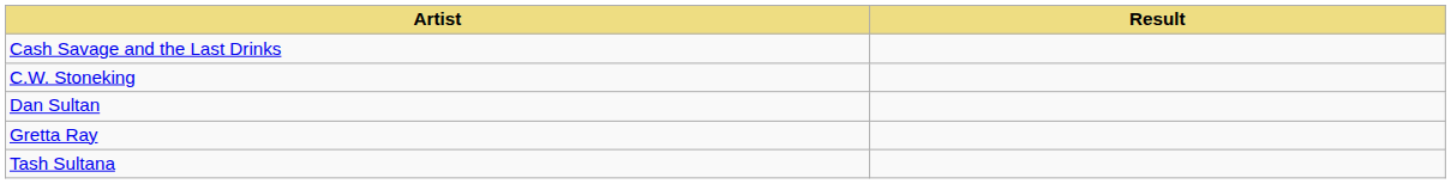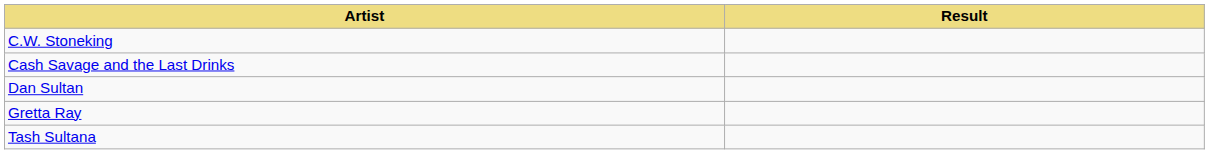rows swapped: Cash Savage and the Last Drinks <-> C.W. Stoneking
